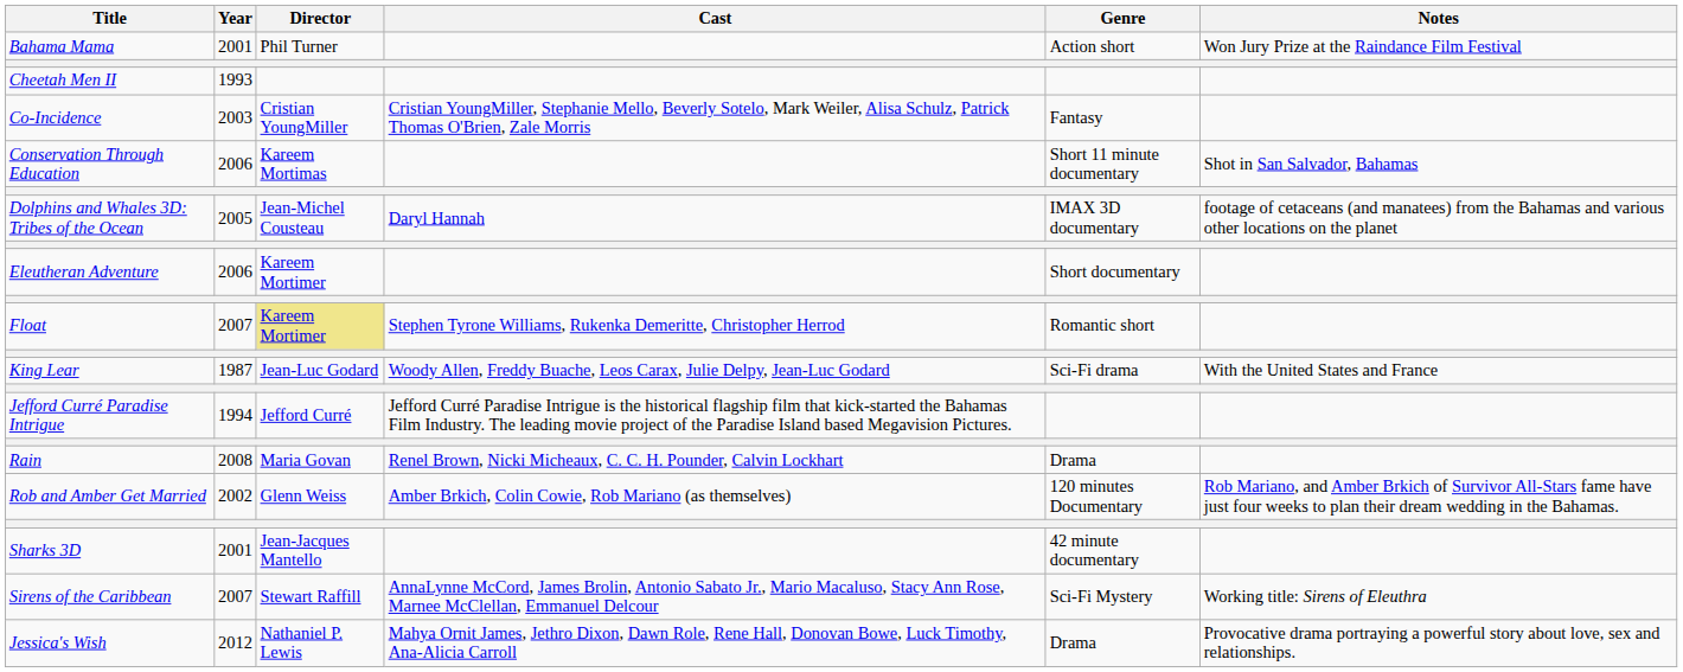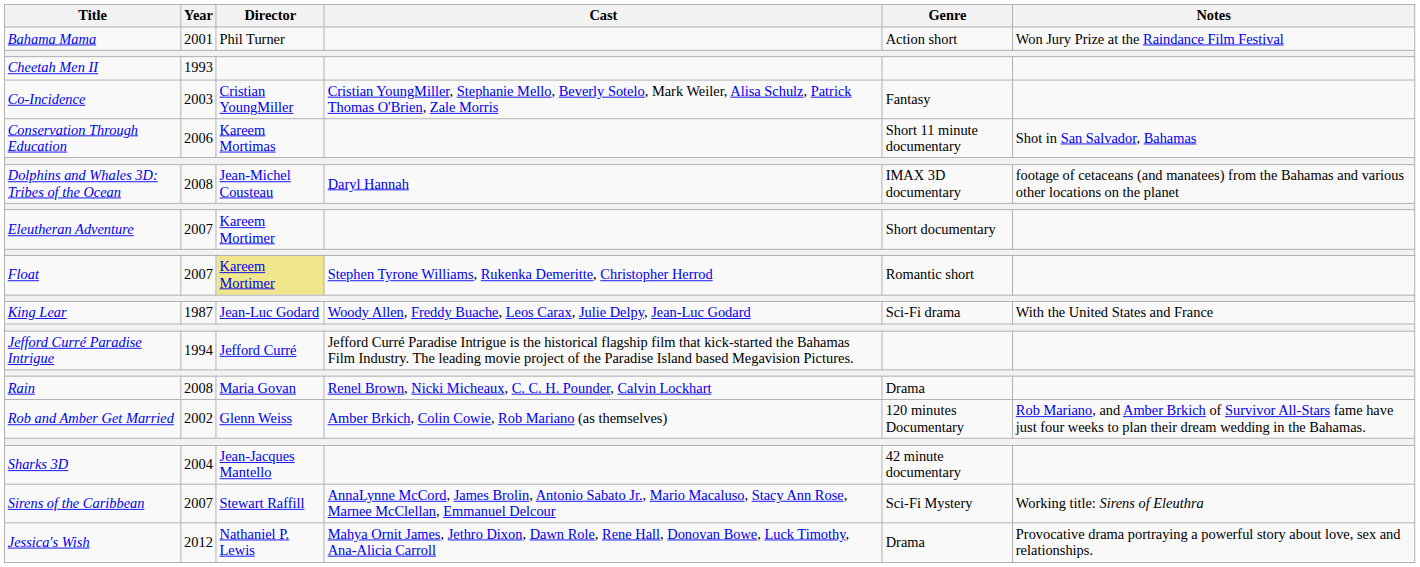Dolphins and Whales 3D: Tribes of the Ocean | Year: 2005 -> 2008
Eleutheran Adventure | Year: 2006 -> 2007
Sharks 3D | Year: 2001 -> 2004
